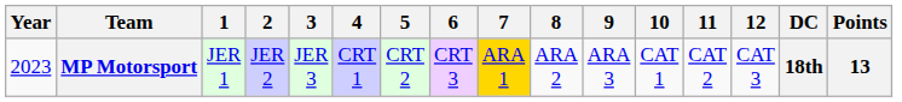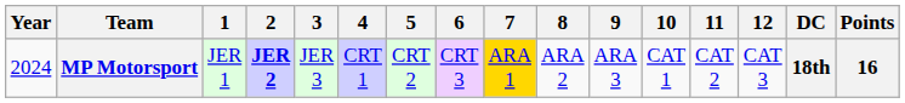MP Motorsport | Year: 2023 -> 2024
MP Motorsport | 2: normal -> bold
MP Motorsport | Points: 13 -> 16
